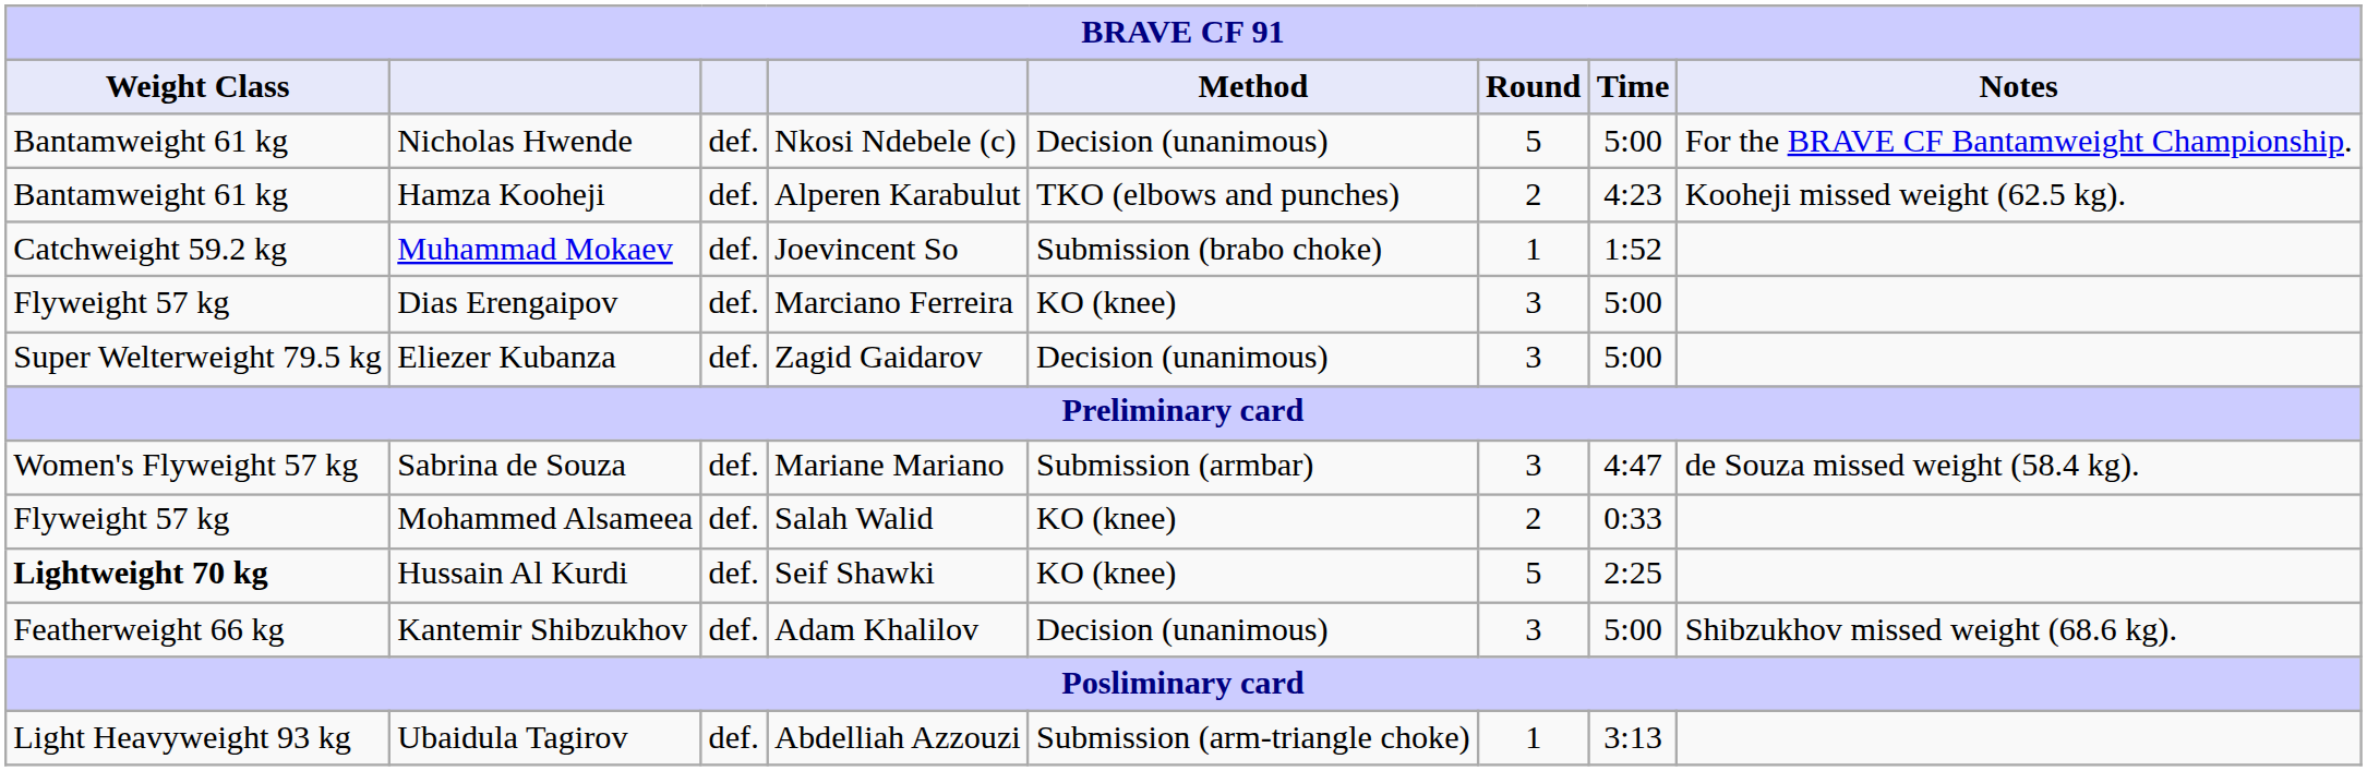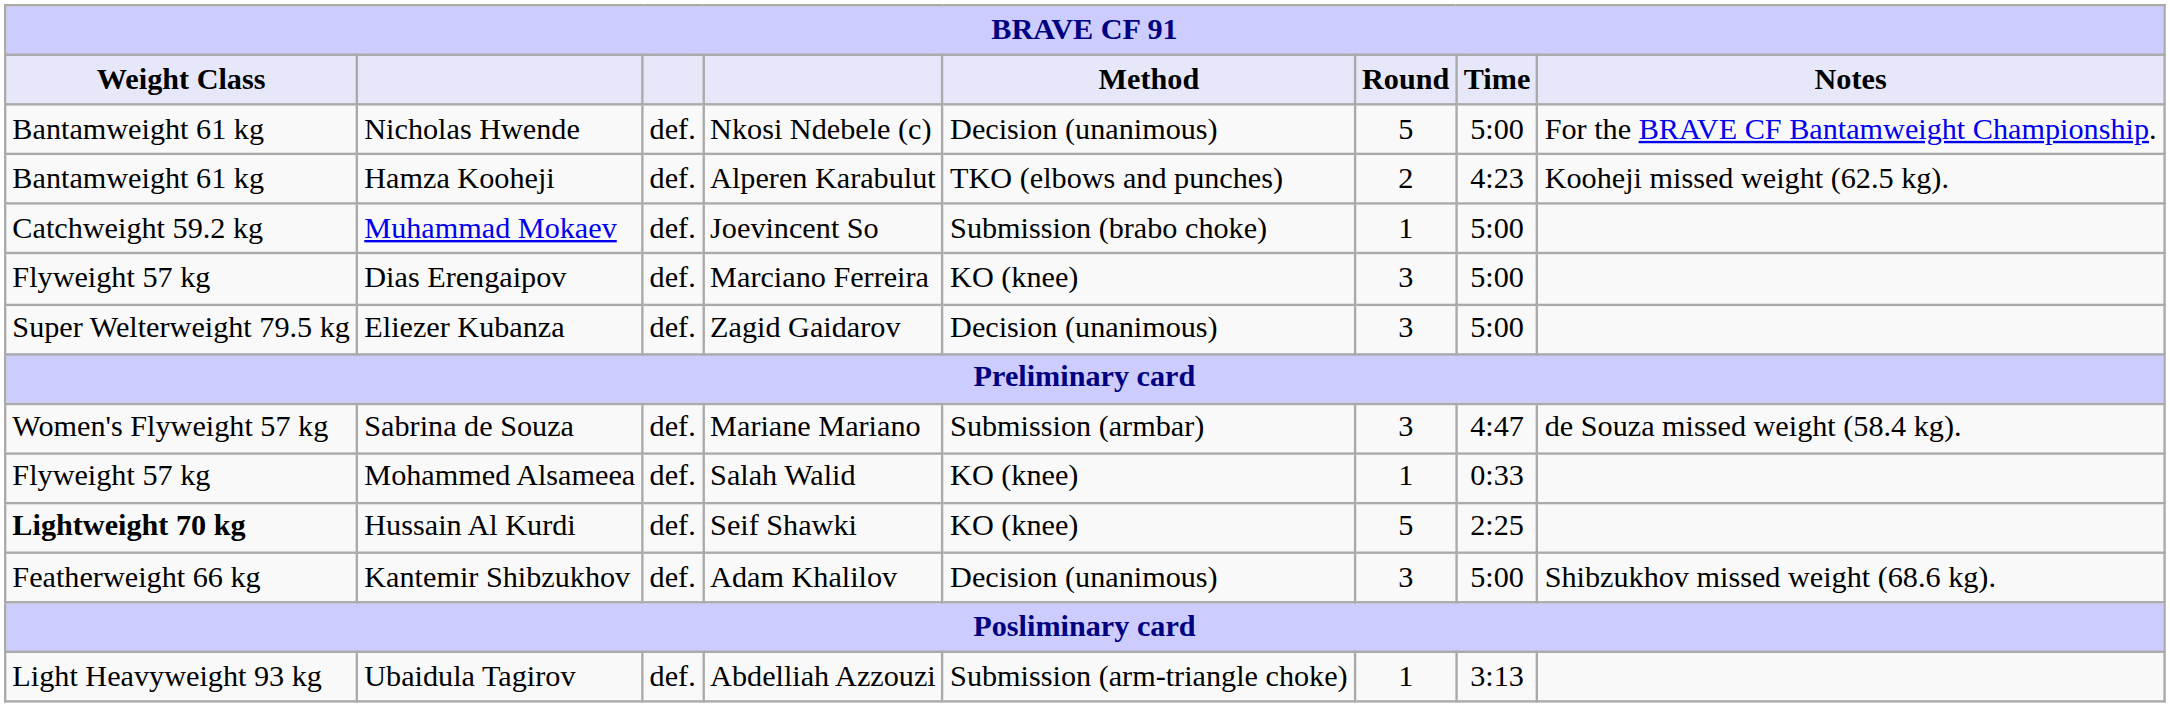Muhammad Mokaev | Time: 1:52 -> 5:00
Mohammed Alsameea | Round: 2 -> 1
